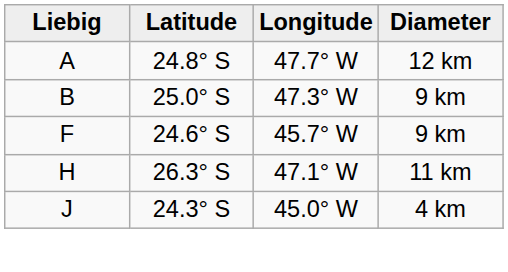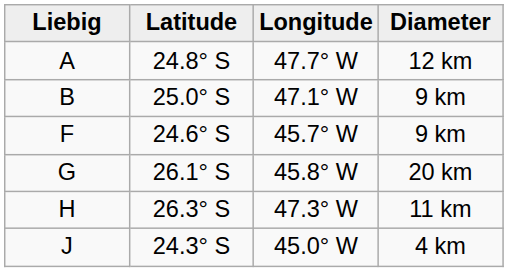B | Longitude: 47.3° W -> 47.1° W
+ row: G | 26.1° S | 45.8° W | 20 km
H | Longitude: 47.1° W -> 47.3° W
